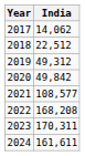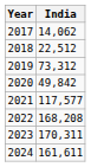2019 | India: 49,312 -> 73,312
2021 | India: 108,577 -> 117,577
